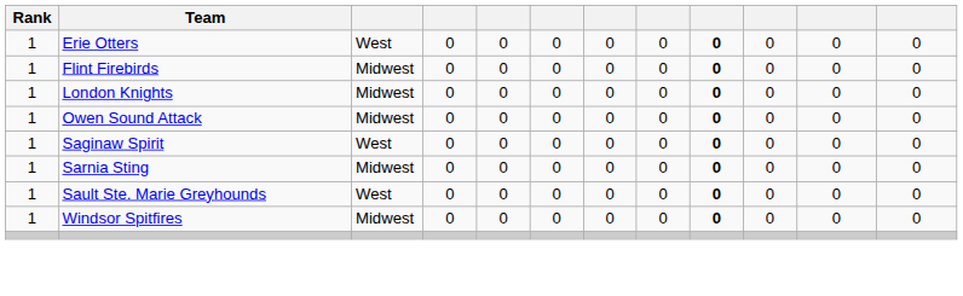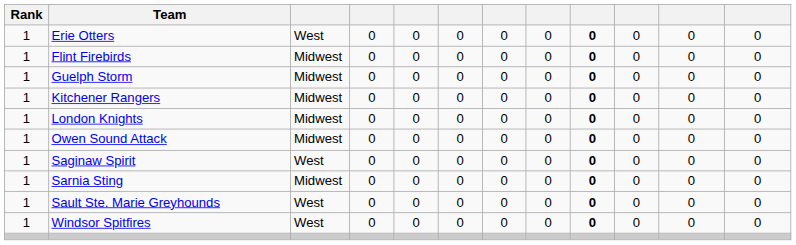+ row: 1 | Guelph Storm | Midwest | 0 | 0 | 0 | 0 | 0 | 0 | 0 | 0 | 0
+ row: 1 | Kitchener Rangers | Midwest | 0 | 0 | 0 | 0 | 0 | 0 | 0 | 0 | 0
Windsor Spitfires | column 3: Midwest -> West
